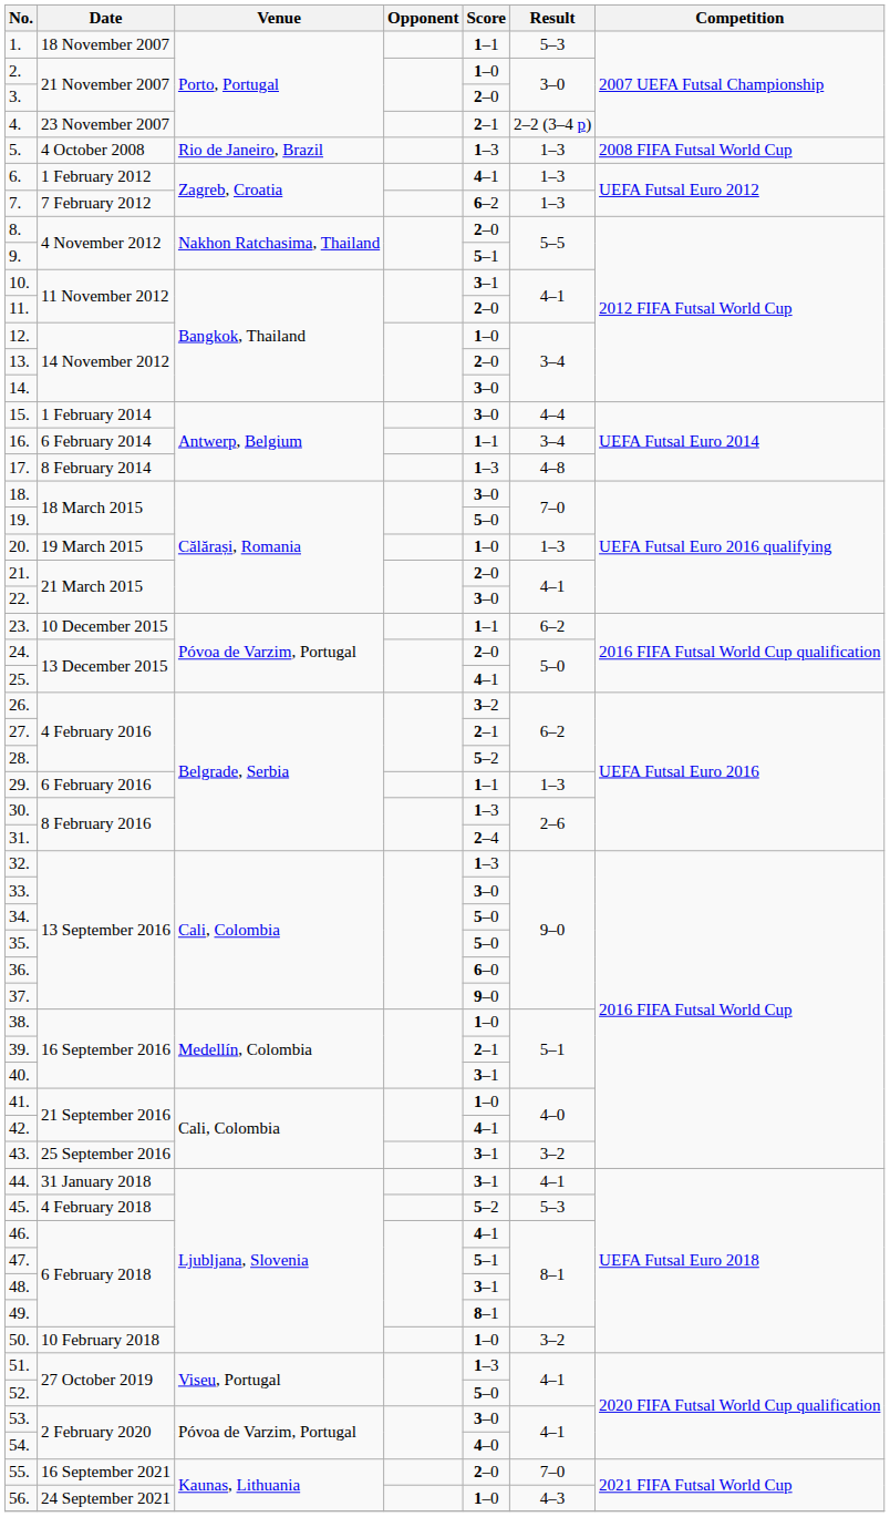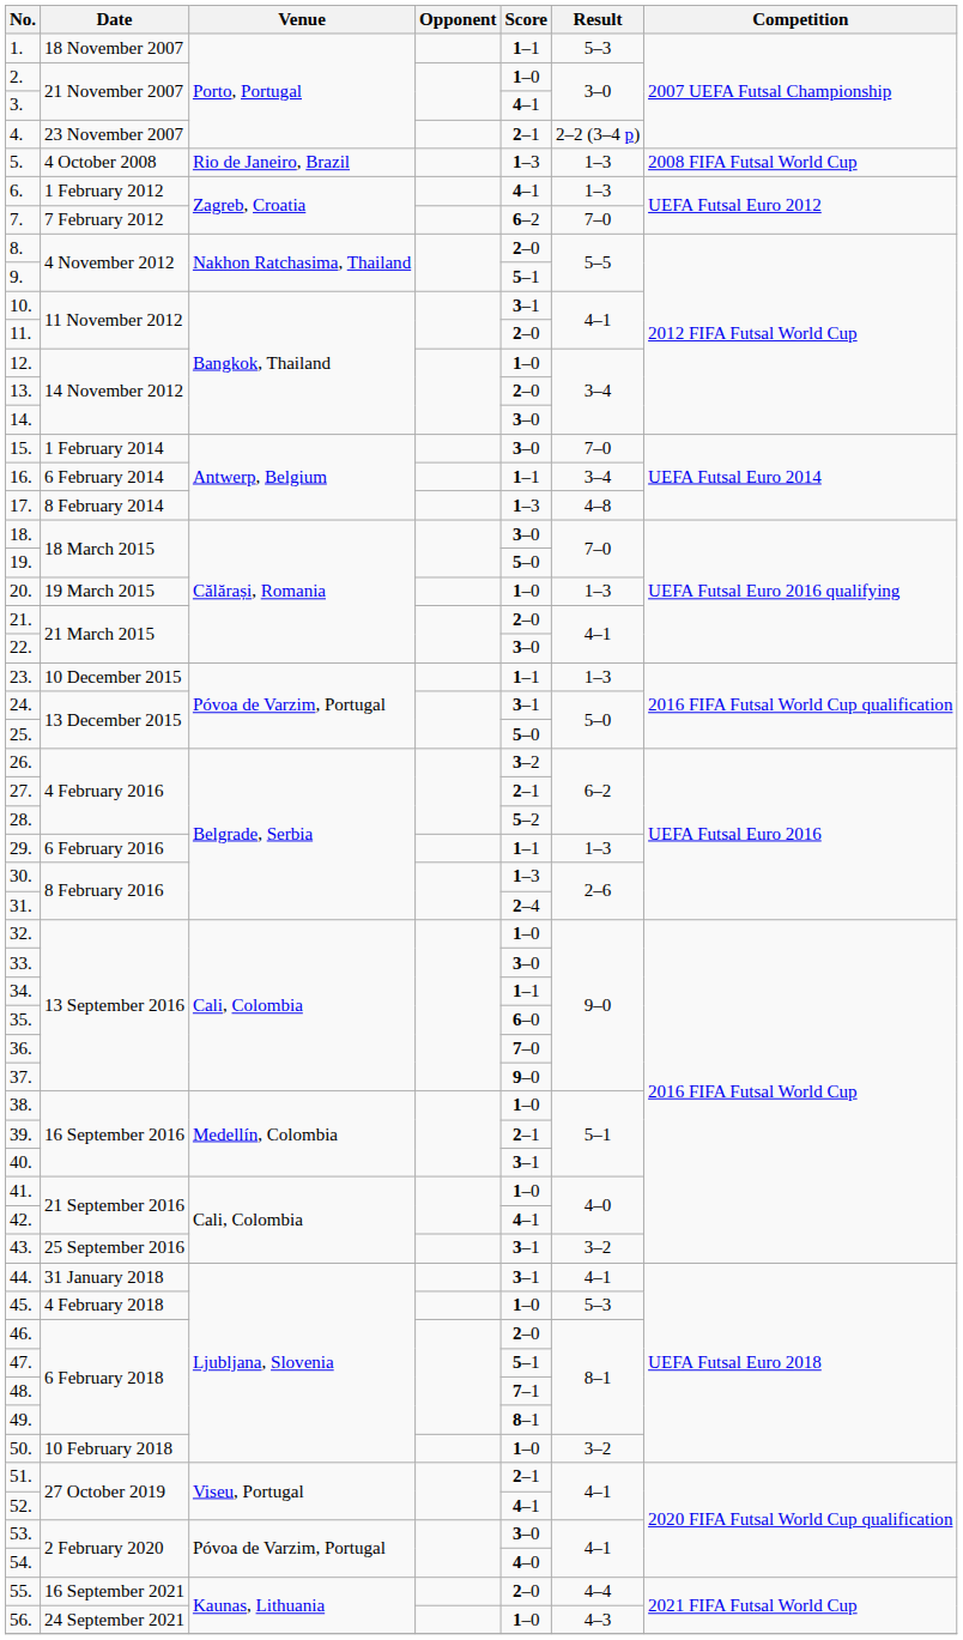3. | Score: 2–0 -> 4–1
7. | Result: 1–3 -> 7–0
15. | Result: 4–4 -> 7–0
23. | Result: 6–2 -> 1–3
24. | Score: 2–0 -> 3–1
25. | Score: 4–1 -> 5–0
32. | Score: 1–3 -> 1–0
34. | Score: 5–0 -> 1–1
35. | Score: 5–0 -> 6–0
36. | Score: 6–0 -> 7–0
45. | Score: 5–2 -> 1–0
46. | Score: 4–1 -> 2–0
48. | Score: 3–1 -> 7–1
51. | Score: 1–3 -> 2–1
52. | Score: 5–0 -> 4–1
55. | Result: 7–0 -> 4–4
